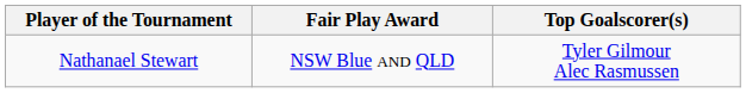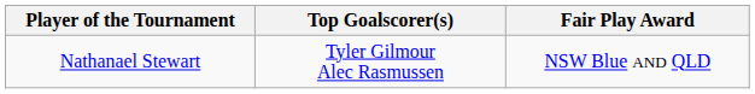columns swapped: Top Goalscorer(s) <-> Fair Play Award
